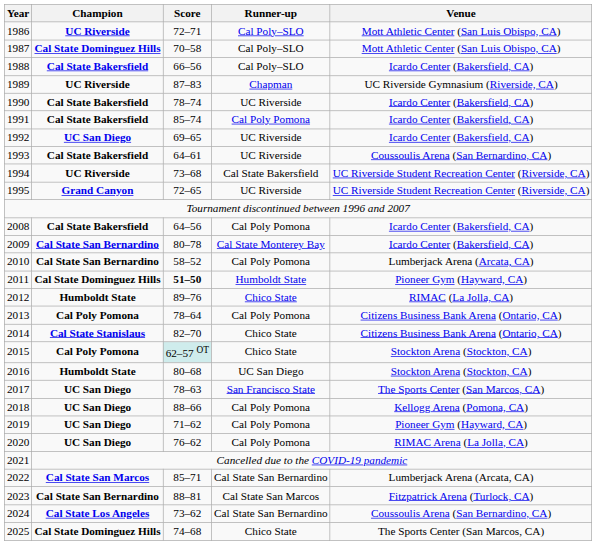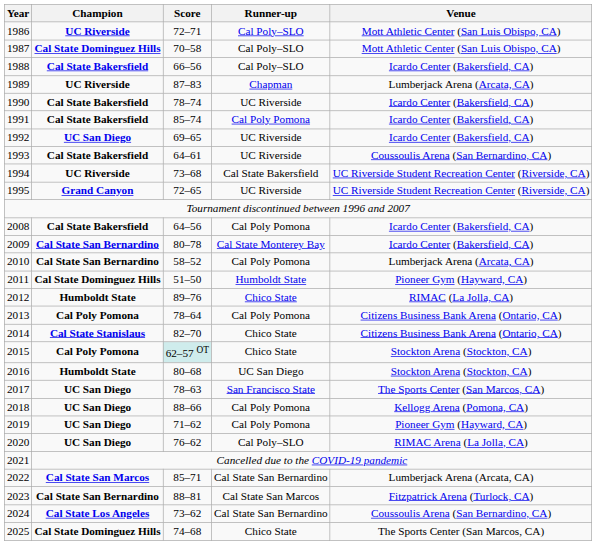1989 | Venue: UC Riverside Gymnasium (Riverside, CA) -> Lumberjack Arena (Arcata, CA)
2011 | Score: bold -> normal
2020 | Runner-up: Cal Poly Pomona -> Cal Poly–SLO
